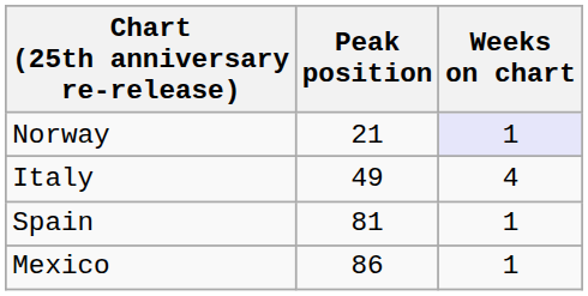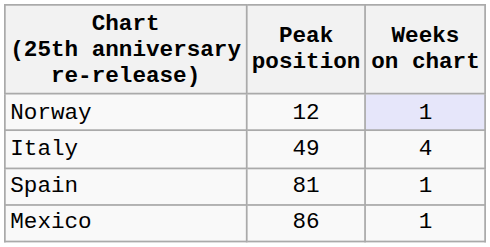Norway | Peak position: 21 -> 12
